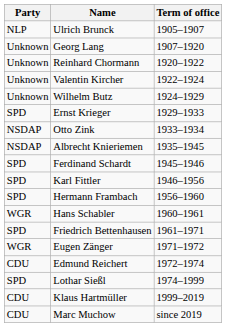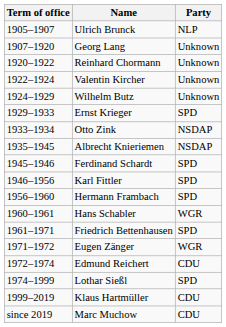columns swapped: Term of office <-> Party
